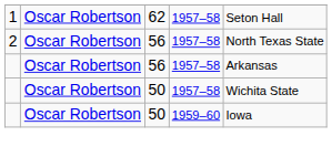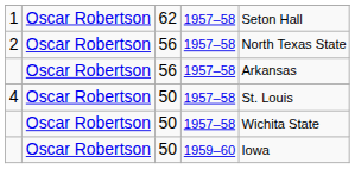+ row: 4 | Oscar Robertson | 50 | 1957–58 | St. Louis
